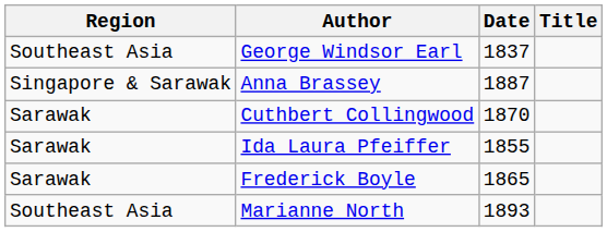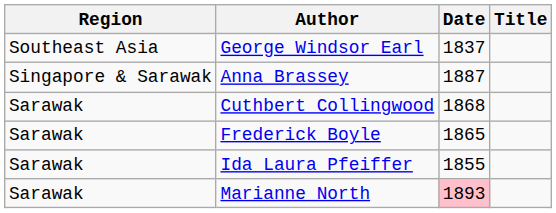Cuthbert Collingwood | Date: 1870 -> 1868
rows swapped: Ida Laura Pfeiffer <-> Frederick Boyle
Marianne North | Region: Southeast Asia -> Sarawak
Marianne North | Date: no background -> pink background
